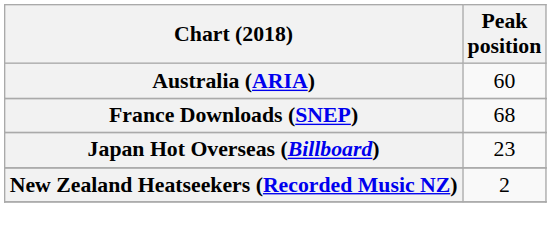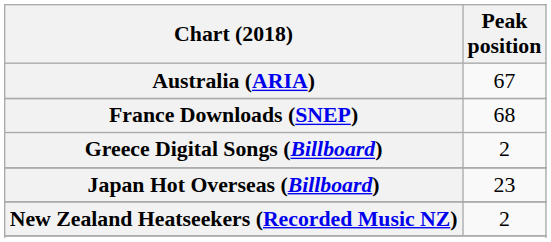Australia (ARIA) | Peak position: 60 -> 67
+ row: Greece Digital Songs (Billboard) | 2
